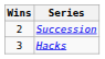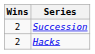Hacks | Wins: 3 -> 2
